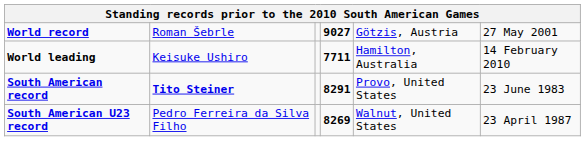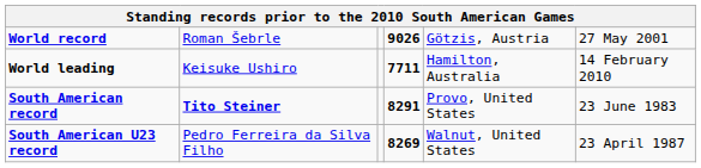World record | column 4: 9027 -> 9026
